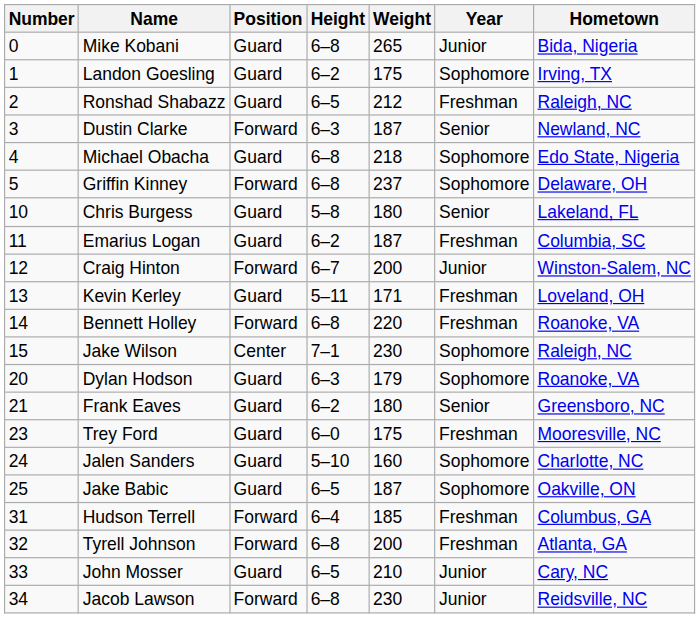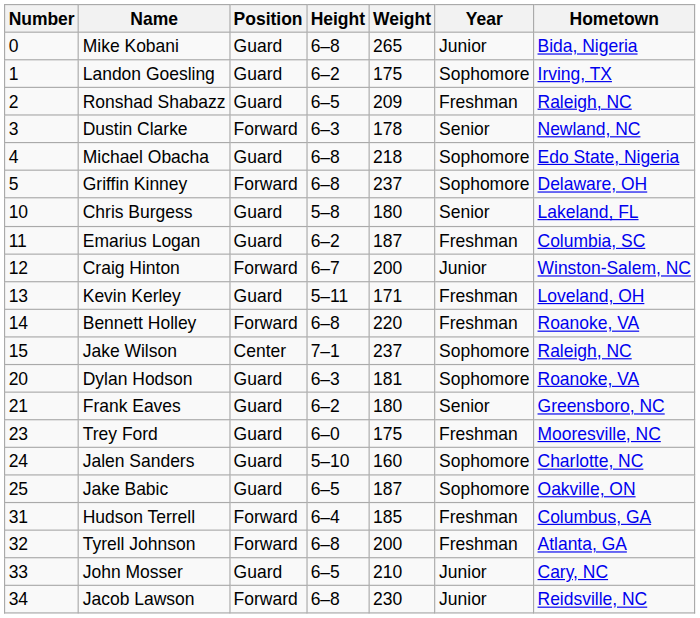Ronshad Shabazz | Weight: 212 -> 209
Dustin Clarke | Weight: 187 -> 178
Jake Wilson | Weight: 230 -> 237
Dylan Hodson | Weight: 179 -> 181
